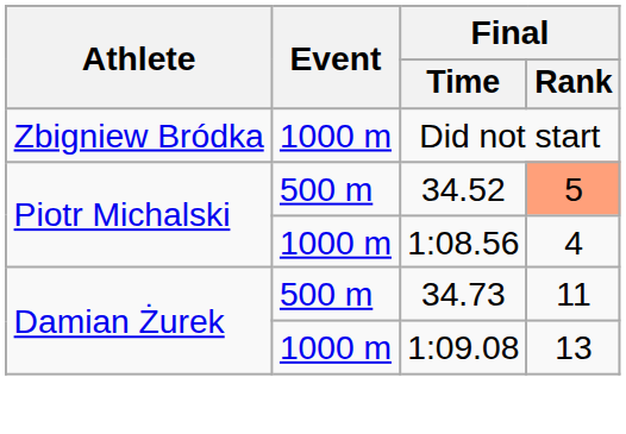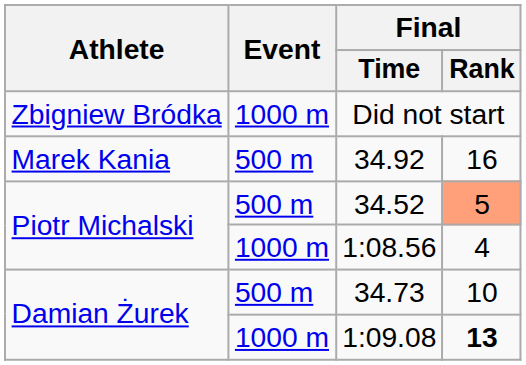+ row: Marek Kania | 500 m | 34.92 | 16
34.73 | Final / Rank: 11 -> 10
1:09.08 | Final / Rank: normal -> bold
